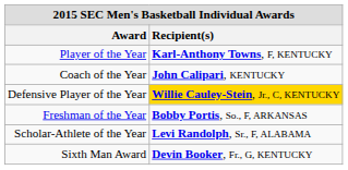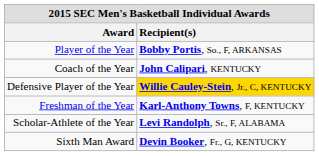Player of the Year | Recipient(s): Karl-Anthony Towns, F, KENTUCKY -> Bobby Portis, So., F, ARKANSAS
Freshman of the Year | Recipient(s): Bobby Portis, So., F, ARKANSAS -> Karl-Anthony Towns, F, KENTUCKY
